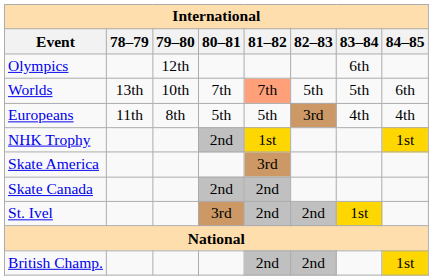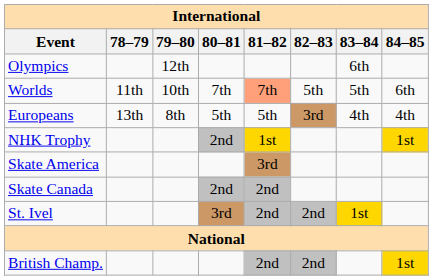Worlds | 78–79: 13th -> 11th
Europeans | 78–79: 11th -> 13th
